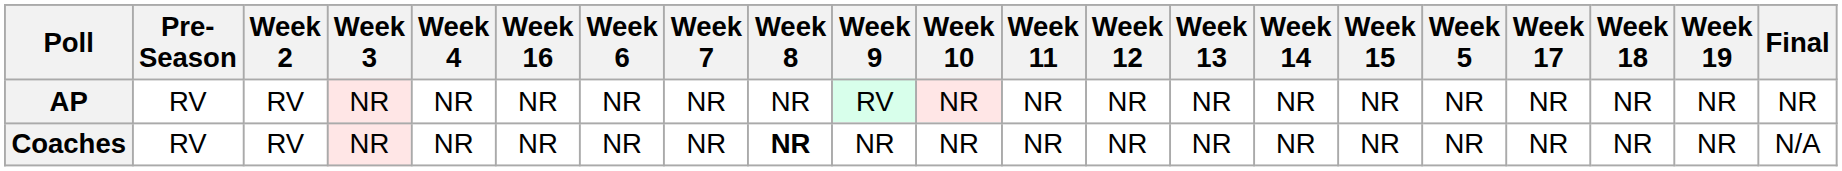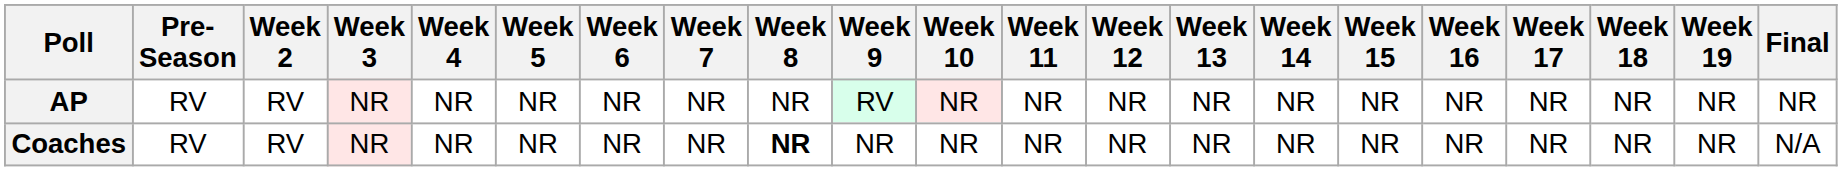columns swapped: Week 5 <-> Week 16
